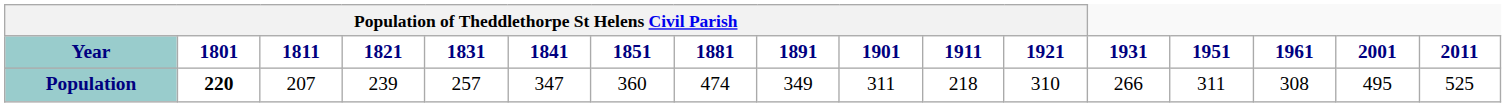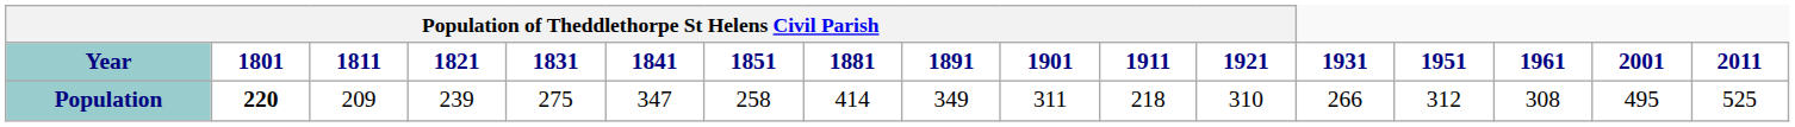Population | Population of Theddlethorpe St Helens Civil Parish / 1811: 207 -> 209
Population | Population of Theddlethorpe St Helens Civil Parish / 1831: 257 -> 275
Population | Population of Theddlethorpe St Helens Civil Parish / 1851: 360 -> 258
Population | Population of Theddlethorpe St Helens Civil Parish / 1881: 474 -> 414
Population | 1951: 311 -> 312
